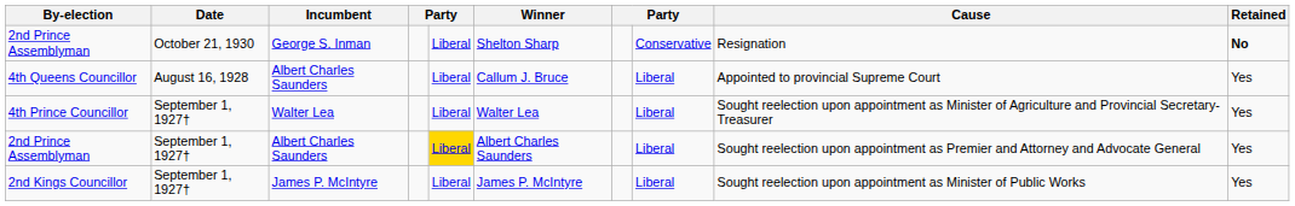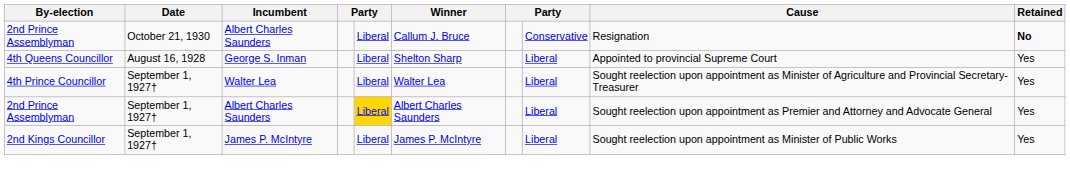2nd Prince Assemblyman / October 21, 1930 | Incumbent: George S. Inman -> Albert Charles Saunders
2nd Prince Assemblyman / October 21, 1930 | Winner: Shelton Sharp -> Callum J. Bruce
4th Queens Councillor | Incumbent: Albert Charles Saunders -> George S. Inman
4th Queens Councillor | Winner: Callum J. Bruce -> Shelton Sharp
